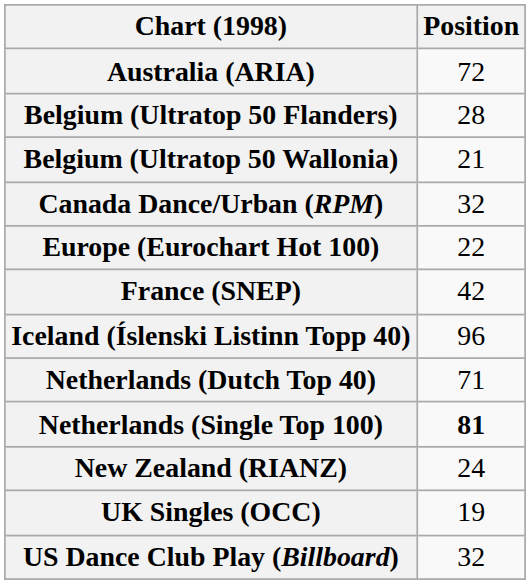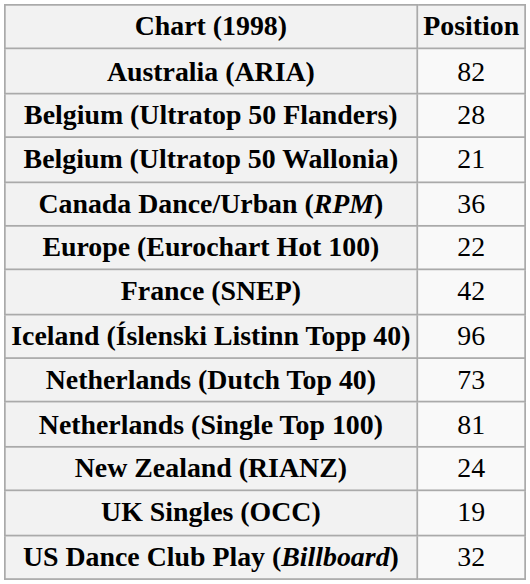Australia (ARIA) | Position: 72 -> 82
Canada Dance/Urban (RPM) | Position: 32 -> 36
Netherlands (Dutch Top 40) | Position: 71 -> 73
Netherlands (Single Top 100) | Position: bold -> normal
